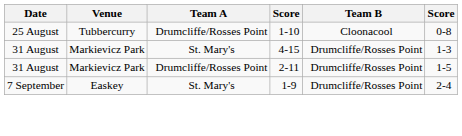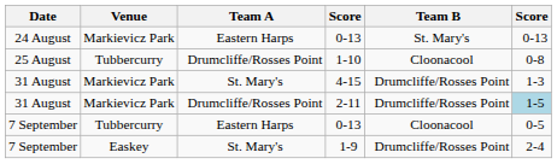+ row: 24 August | Markievicz Park | Eastern Harps | 0-13 | St. Mary's | 0-13
2-11 | column 6: no background -> lightblue background
+ row: 7 September | Tubbercurry | Eastern Harps | 0-13 | Cloonacool | 0-5
